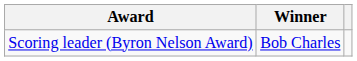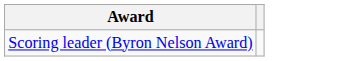- column: Winner | Bob Charles
